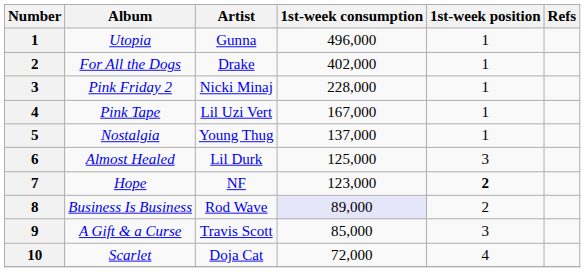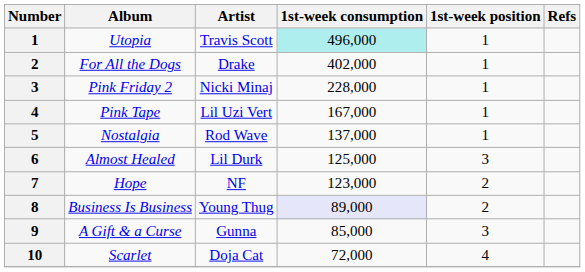Utopia | Artist: Gunna -> Travis Scott
Utopia | 1st-week consumption: no background -> paleturquoise background
Nostalgia | Artist: Young Thug -> Rod Wave
Hope | 1st-week position: bold -> normal
Business Is Business | Artist: Rod Wave -> Young Thug
A Gift & a Curse | Artist: Travis Scott -> Gunna
